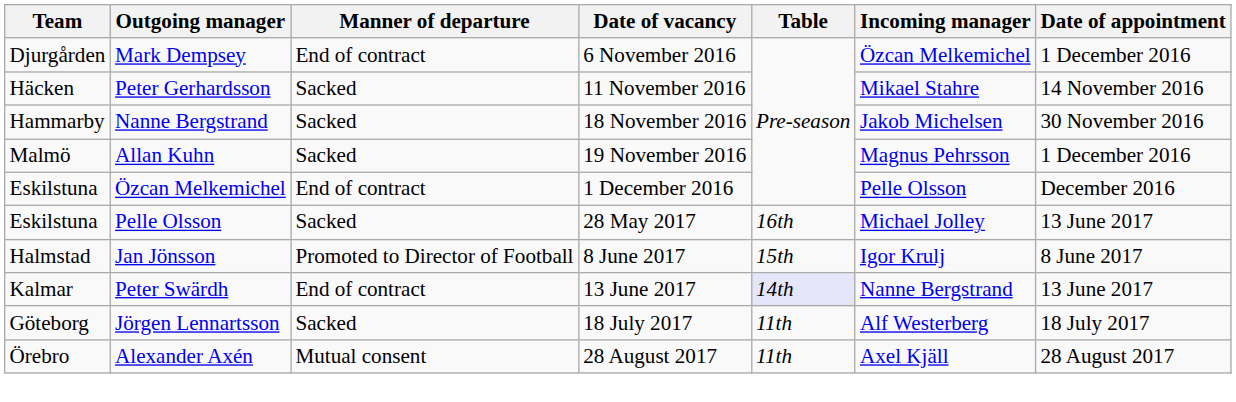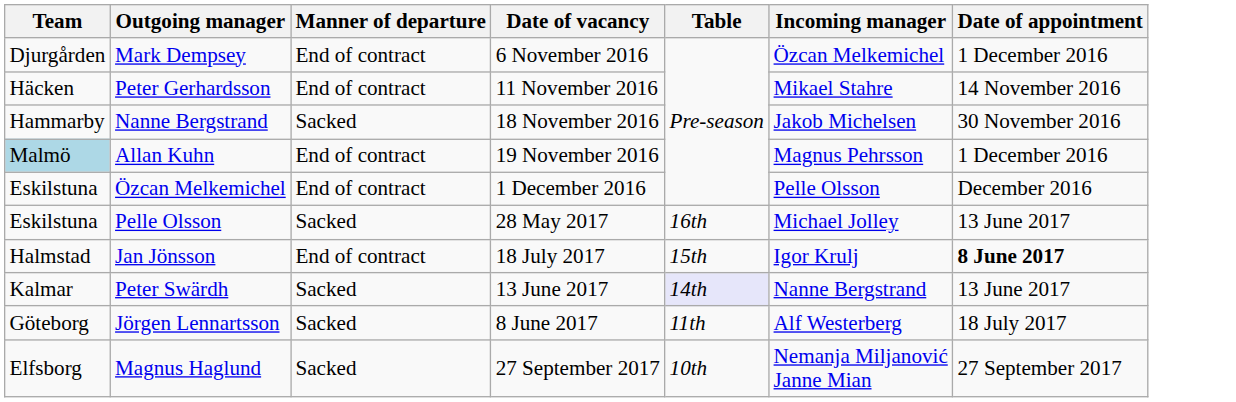Peter Gerhardsson | Manner of departure: Sacked -> End of contract
Allan Kuhn | Team: no background -> lightblue background
Allan Kuhn | Manner of departure: Sacked -> End of contract
Jan Jönsson | Manner of departure: Promoted to Director of Football -> End of contract
Jan Jönsson | Date of vacancy: 8 June 2017 -> 18 July 2017
Jan Jönsson | Date of appointment: normal -> bold
Peter Swärdh | Manner of departure: End of contract -> Sacked
Jörgen Lennartsson | Date of vacancy: 18 July 2017 -> 8 June 2017
- row: Örebro | Alexander Axén | Mutual consent | 28 August 2017 | 11th | Axel Kjäll | 28 August 2017
+ row: Elfsborg | Magnus Haglund | Sacked | 27 September 2017 | 10th | Nemanja Miljanović Janne Mian | 27 September 2017
